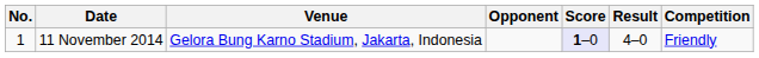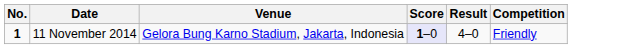- column: Opponent
11 November 2014 | No.: normal -> bold
